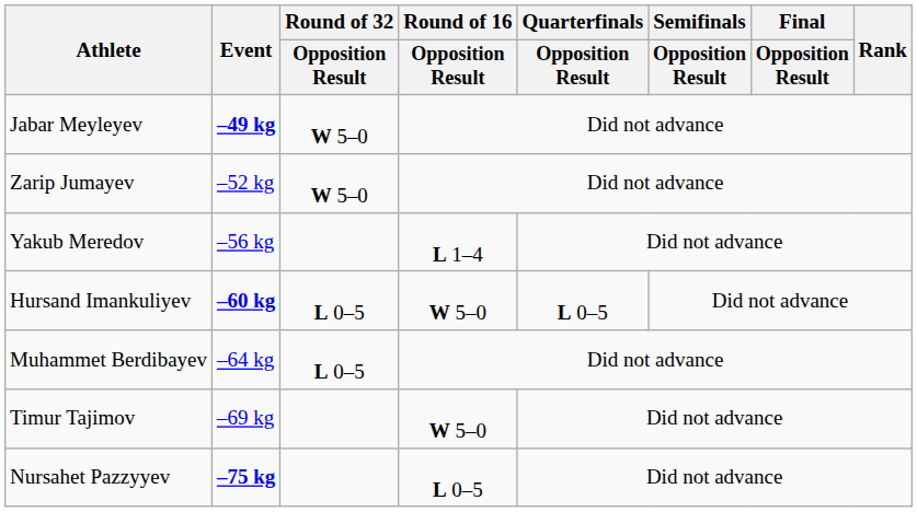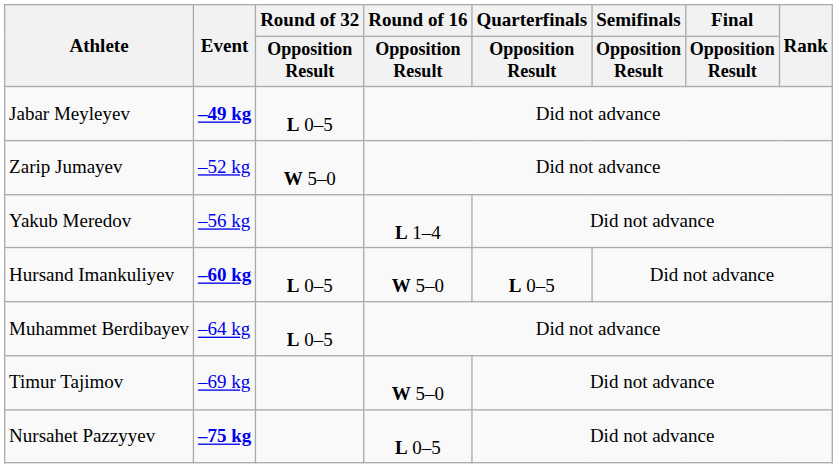Jabar Meyleyev | Round of 32 / Opposition Result: W 5–0 -> L 0–5
